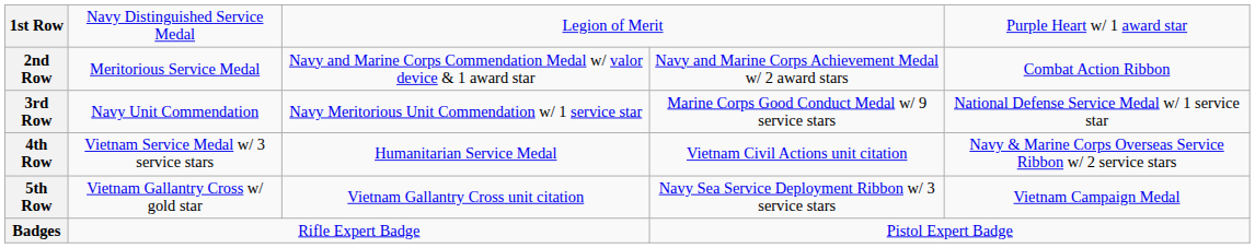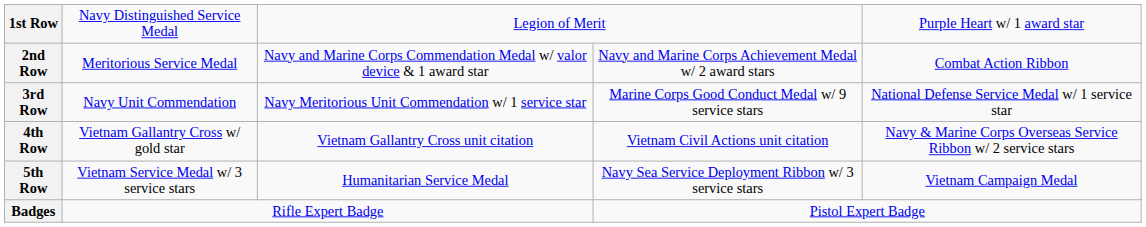4th Row | column 2: Vietnam Service Medal w/ 3 service stars -> Vietnam Gallantry Cross w/ gold star
4th Row | column 3: Humanitarian Service Medal -> Vietnam Gallantry Cross unit citation
5th Row | column 2: Vietnam Gallantry Cross w/ gold star -> Vietnam Service Medal w/ 3 service stars
5th Row | column 3: Vietnam Gallantry Cross unit citation -> Humanitarian Service Medal
